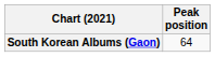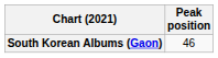South Korean Albums (Gaon) | Peak position: 64 -> 46
